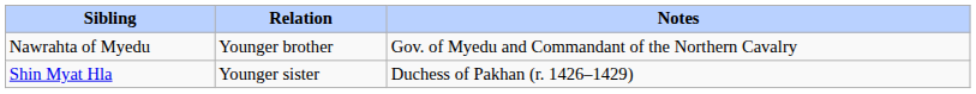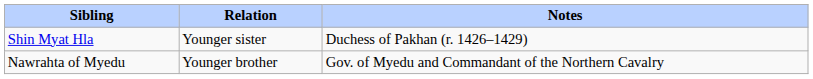rows swapped: Nawrahta of Myedu <-> Shin Myat Hla
